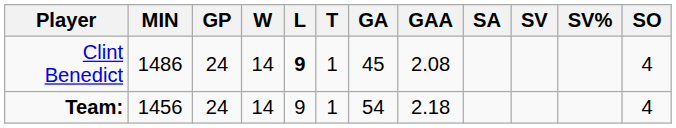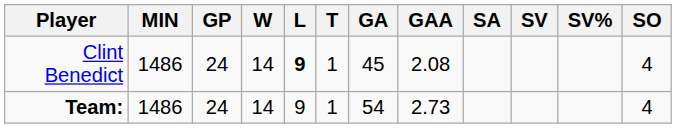Team: | MIN: 1456 -> 1486
Team: | GAA: 2.18 -> 2.73
